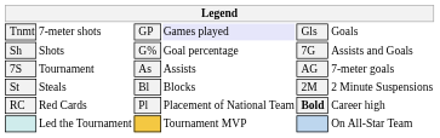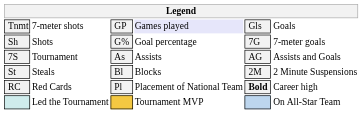Sh | column 6: Assists and Goals -> 7-meter goals
7S | column 6: 7-meter goals -> Assists and Goals
